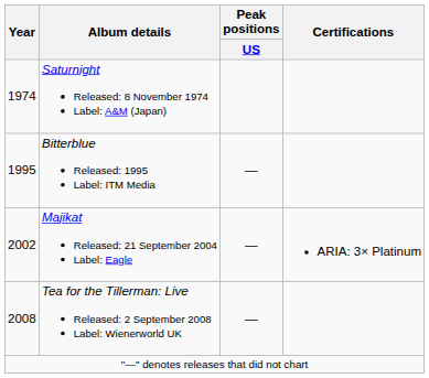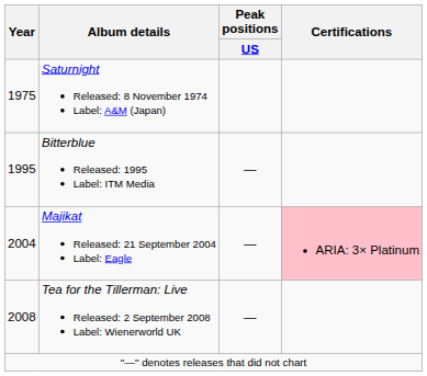Saturnight Released: 8 November 1974 Label: A&M (Japan) | Year: 1974 -> 1975
Majikat Released: 21 September 2004 Label: Eagle | Year: 2002 -> 2004
Majikat Released: 21 September 2004 Label: Eagle | Certifications: no background -> pink background
